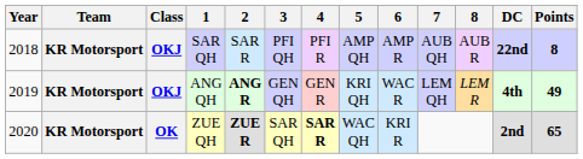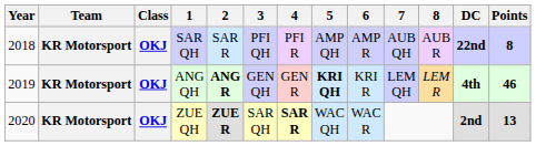ANG QH | 5: normal -> bold
ANG QH | 6: WAC R -> KRI R
ANG QH | Points: 49 -> 46
ZUE QH | Class: OK -> OKJ
ZUE QH | 6: KRI R -> WAC R
ZUE QH | Points: 65 -> 13
